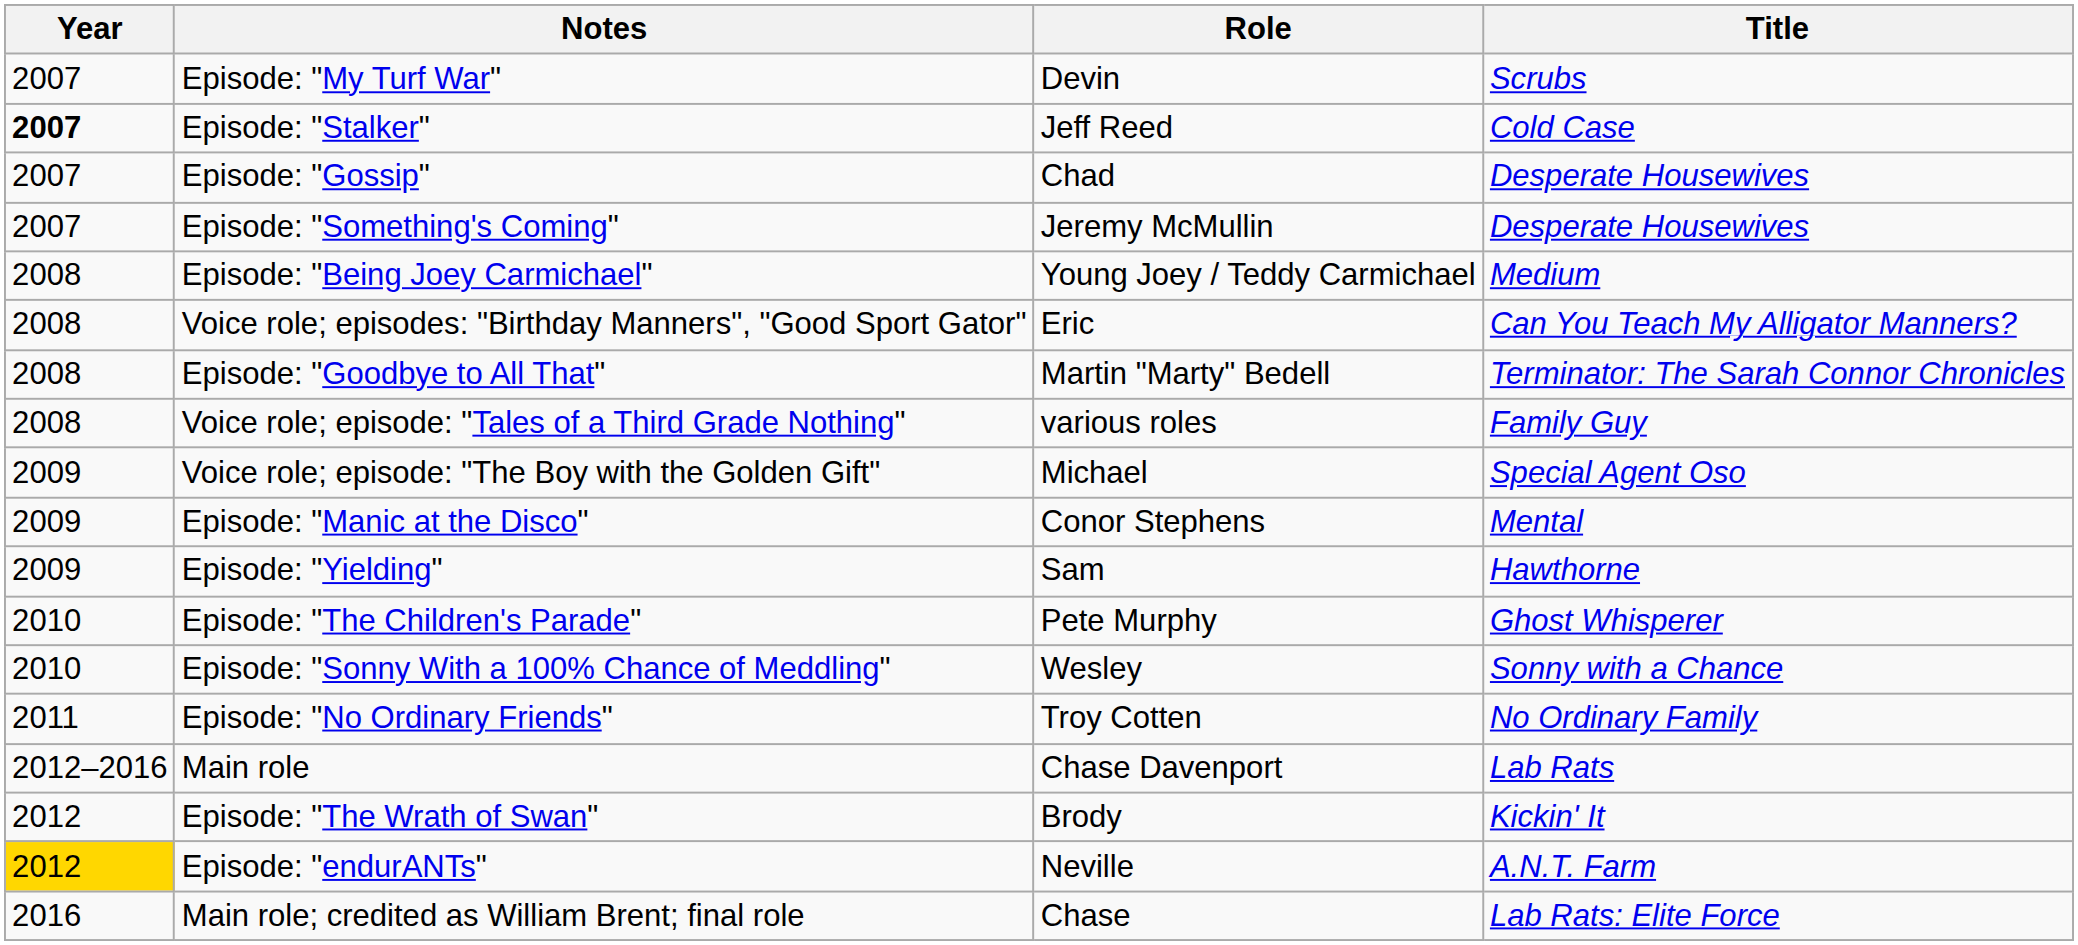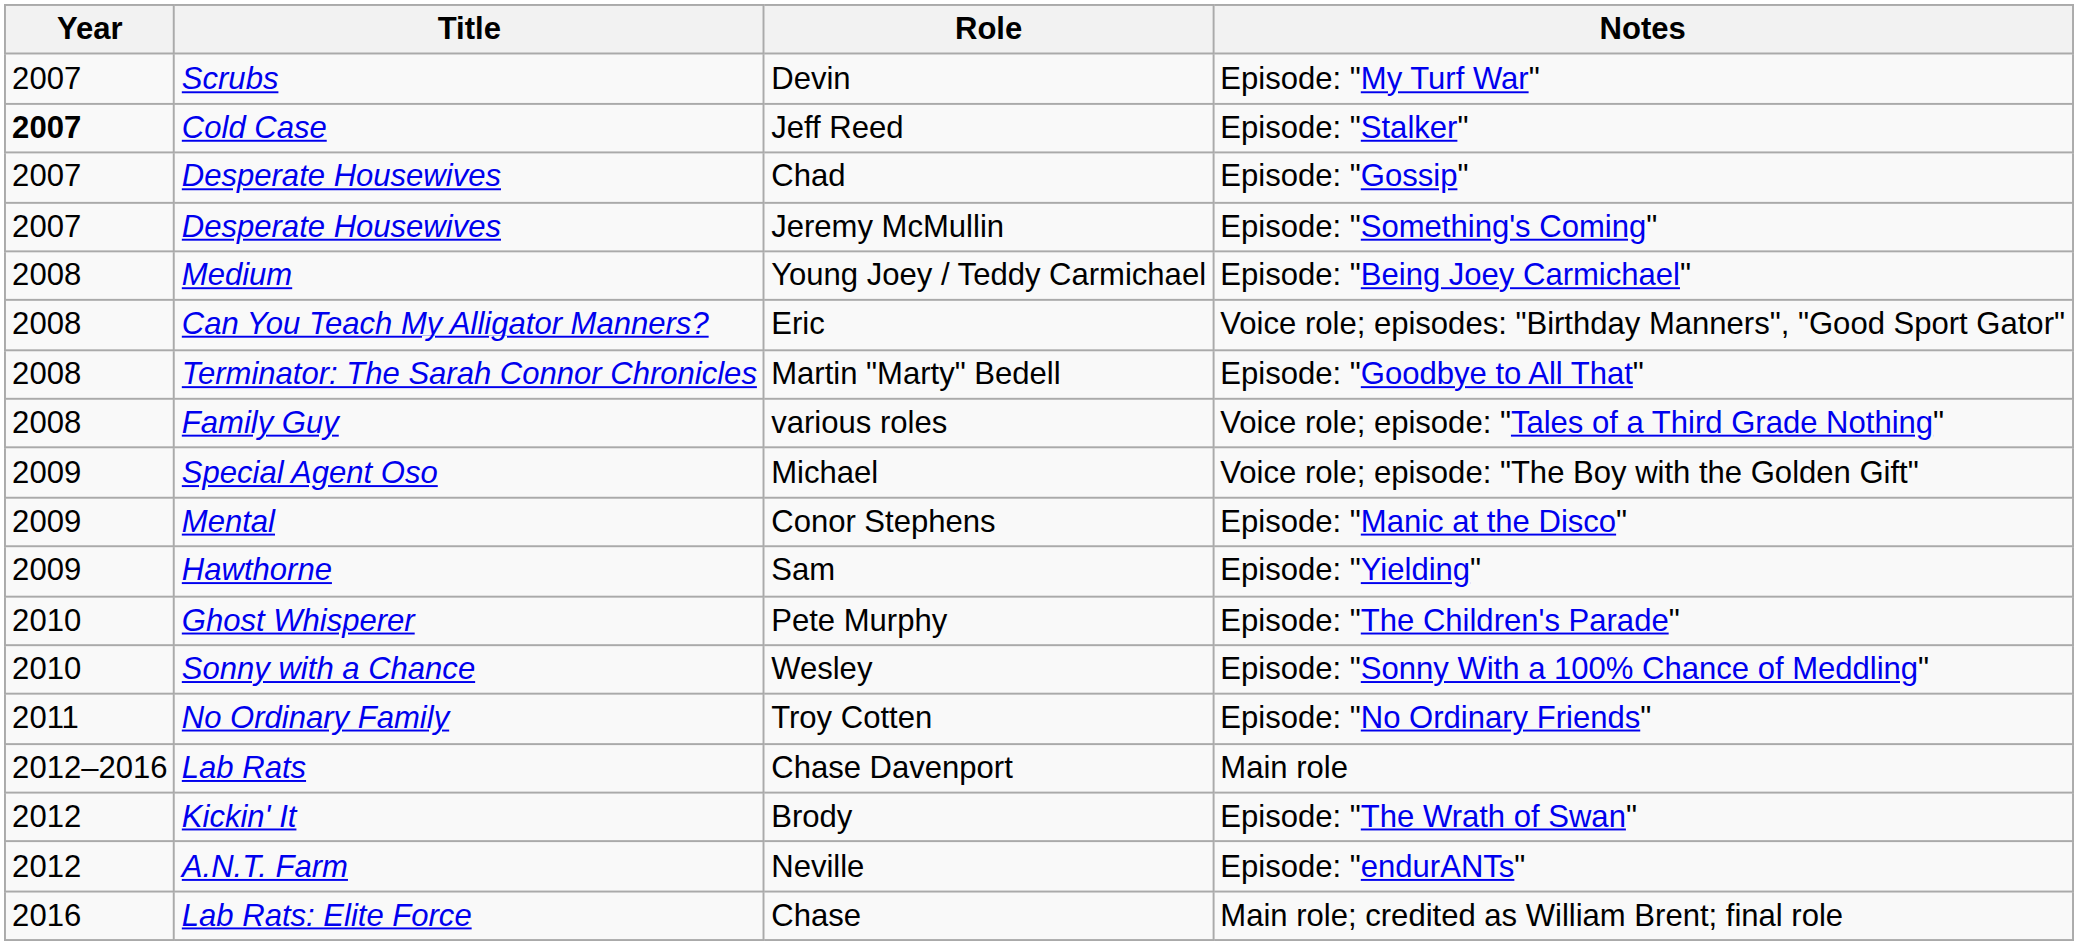columns swapped: Title <-> Notes
Neville | Year: gold background -> no background
